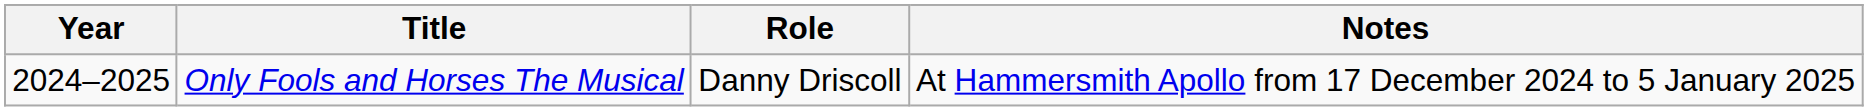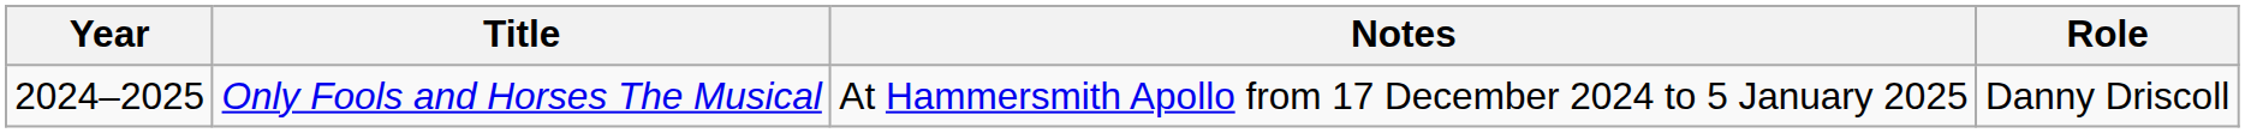columns swapped: Role <-> Notes
